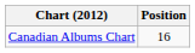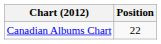Canadian Albums Chart | Position: 16 -> 22
